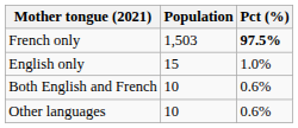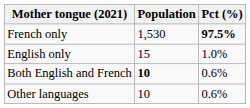French only | Population: 1,503 -> 1,530
Both English and French | Population: normal -> bold
